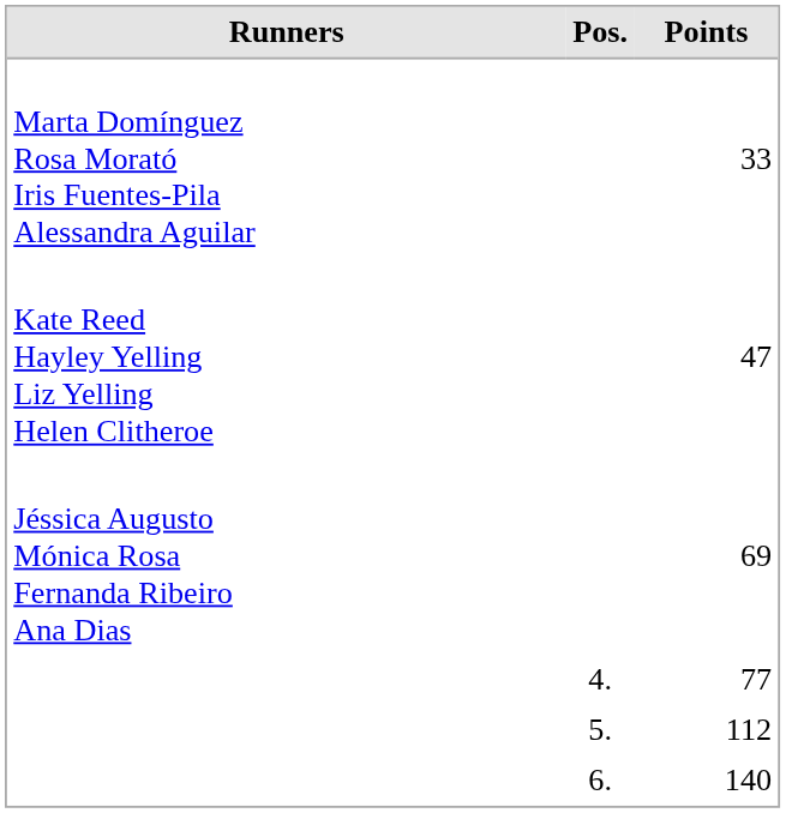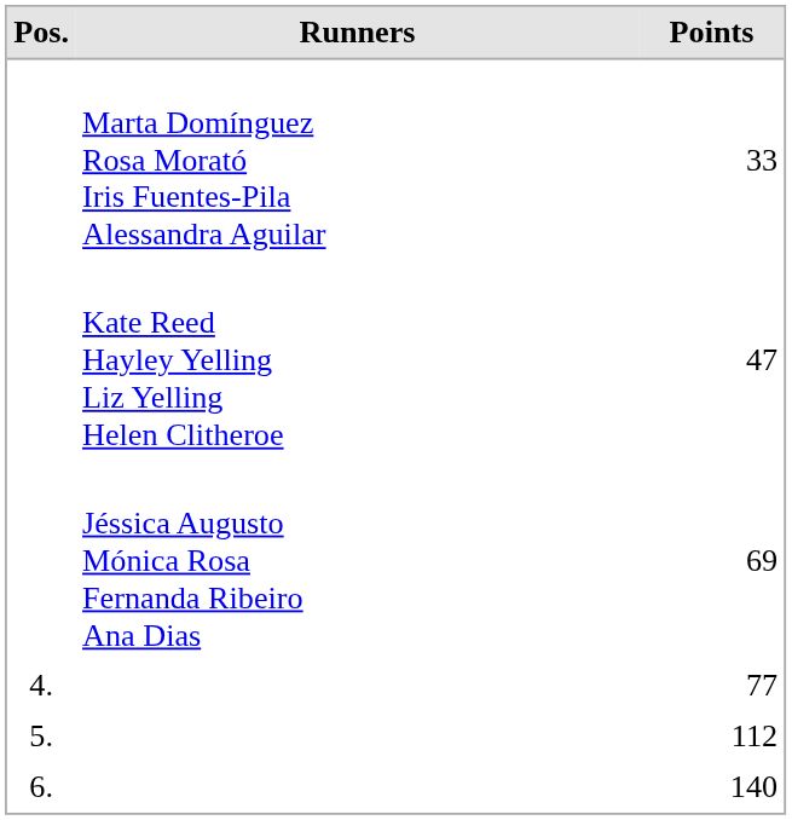columns swapped: Pos. <-> Runners
